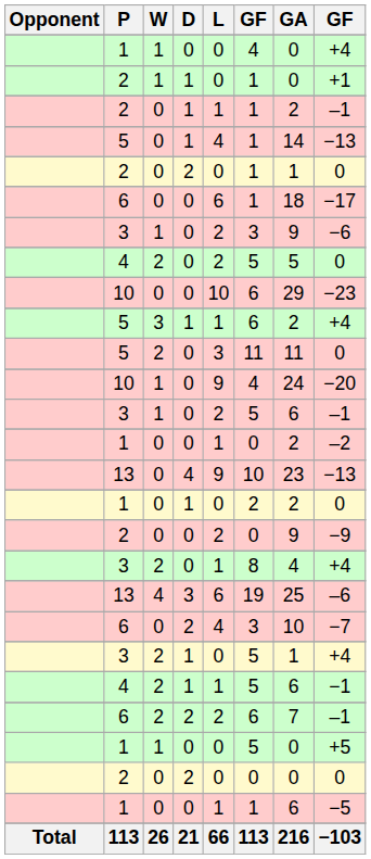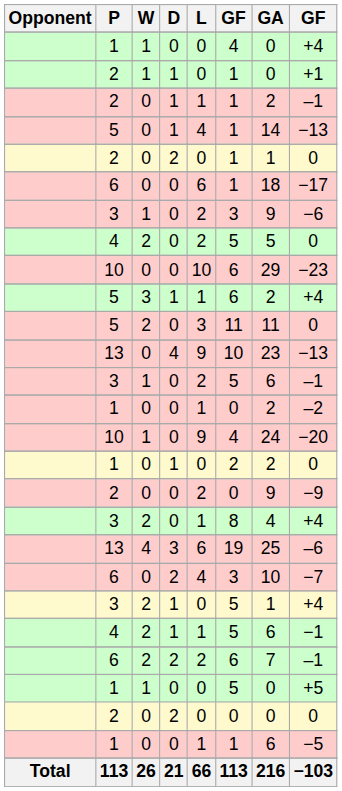rows swapped: 13 / 0 <-> 10 / 1
